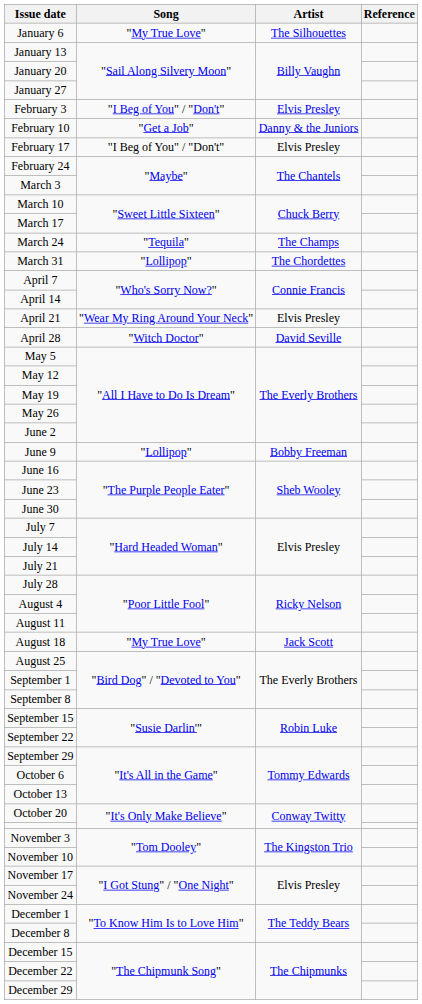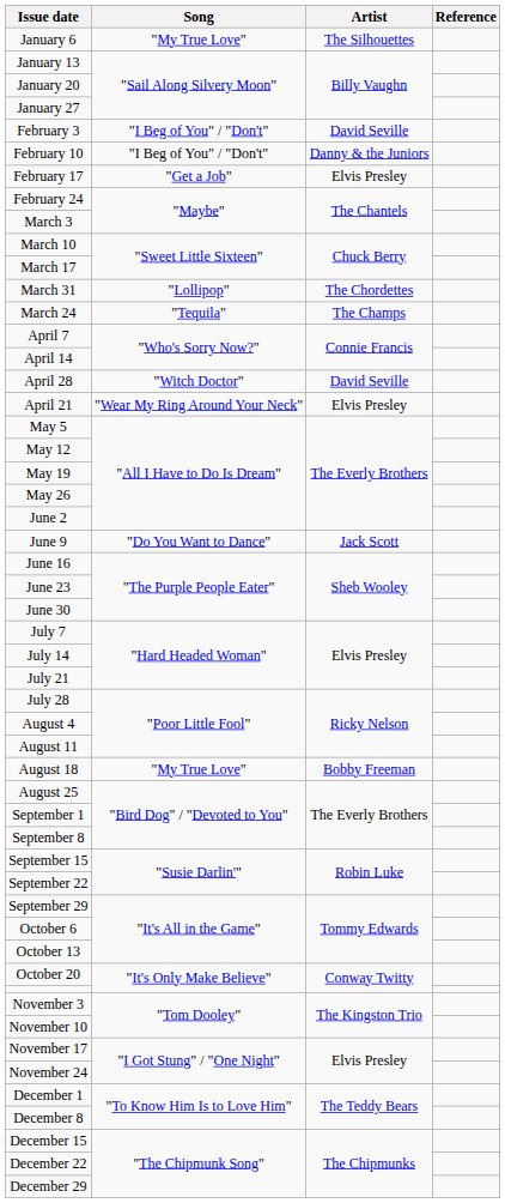February 3 | Artist: Elvis Presley -> David Seville
February 10 | Song: "Get a Job" -> "I Beg of You" / "Don't"
February 17 | Song: "I Beg of You" / "Don't" -> "Get a Job"
rows swapped: March 24 <-> March 31
rows swapped: April 21 <-> April 28
June 9 | Song: "Lollipop" -> "Do You Want to Dance"
June 9 | Artist: Bobby Freeman -> Jack Scott
August 18 | Artist: Jack Scott -> Bobby Freeman
